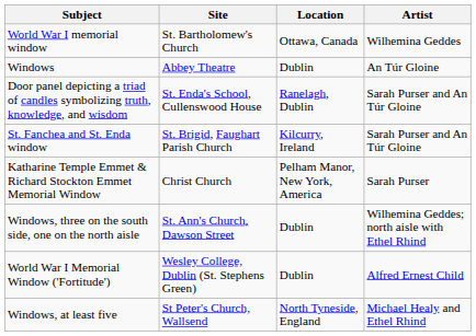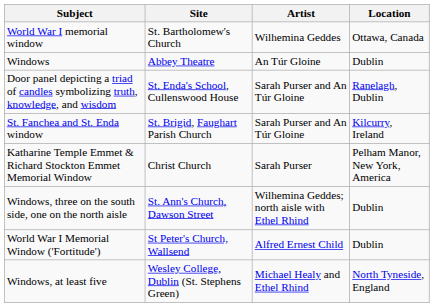columns swapped: Location <-> Artist
World War I Memorial Window ('Fortitude') | Site: Wesley College, Dublin (St. Stephens Green) -> St Peter's Church, Wallsend
Windows, at least five | Site: St Peter's Church, Wallsend -> Wesley College, Dublin (St. Stephens Green)
